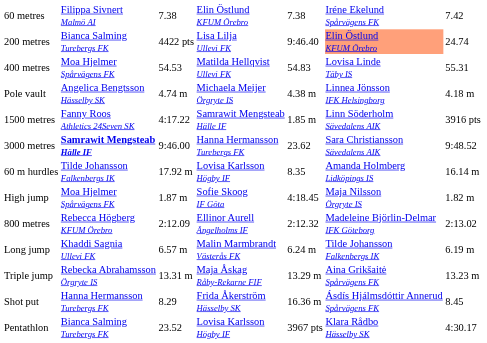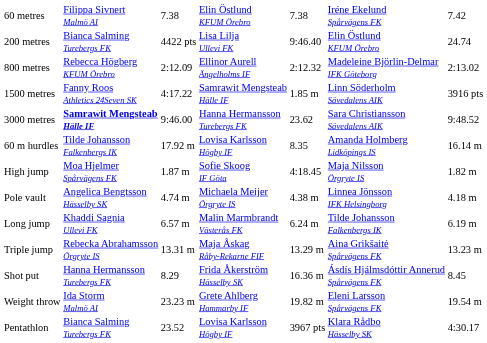200 metres | column 6: lightsalmon background -> no background
- row: 400 metres | Moa Hjelmer Spårvägens FK | 54.53 | Matilda Hellqvist Ullevi FK | 54.83 | Lovisa Linde Täby IS | 55.31
rows swapped: 800 metres <-> Pole vault
+ row: Weight throw | Ida Storm Malmö AI | 23.23 m | Grete Ahlberg Hammarby IF | 19.82 m | Eleni Larsson Spårvägens FK | 19.54 m
